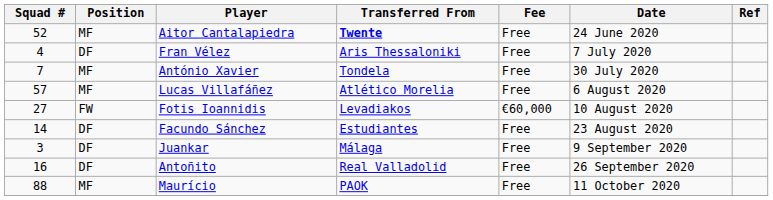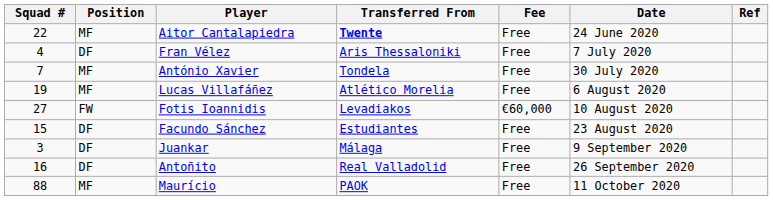Aitor Cantalapiedra | Squad #: 52 -> 22
Lucas Villafáñez | Squad #: 57 -> 19
Facundo Sánchez | Squad #: 14 -> 15
